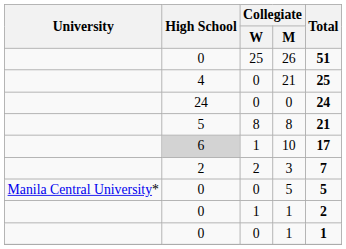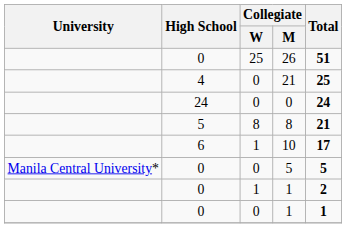10 | High School: lightgrey background -> no background
- row: 2 | 2 | 3 | 7
